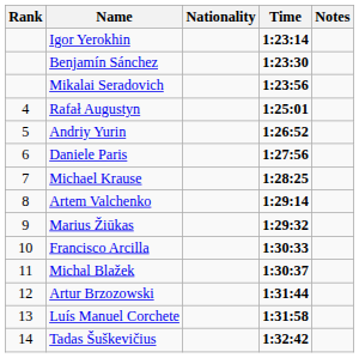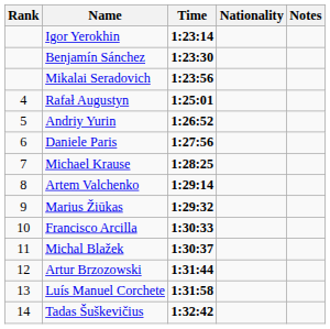columns swapped: Nationality <-> Time
